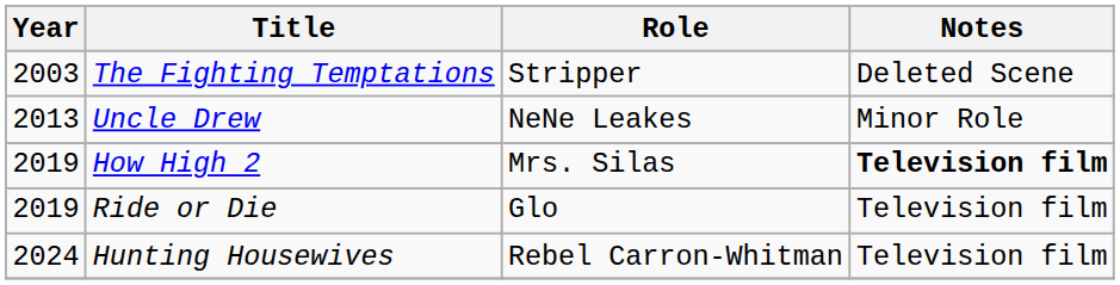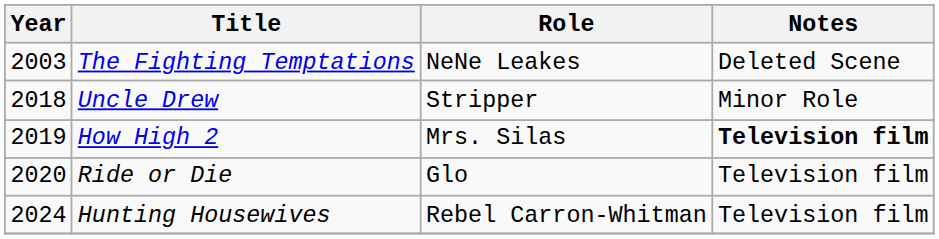The Fighting Temptations | Role: Stripper -> NeNe Leakes
Uncle Drew | Year: 2013 -> 2018
Uncle Drew | Role: NeNe Leakes -> Stripper
Ride or Die | Year: 2019 -> 2020
